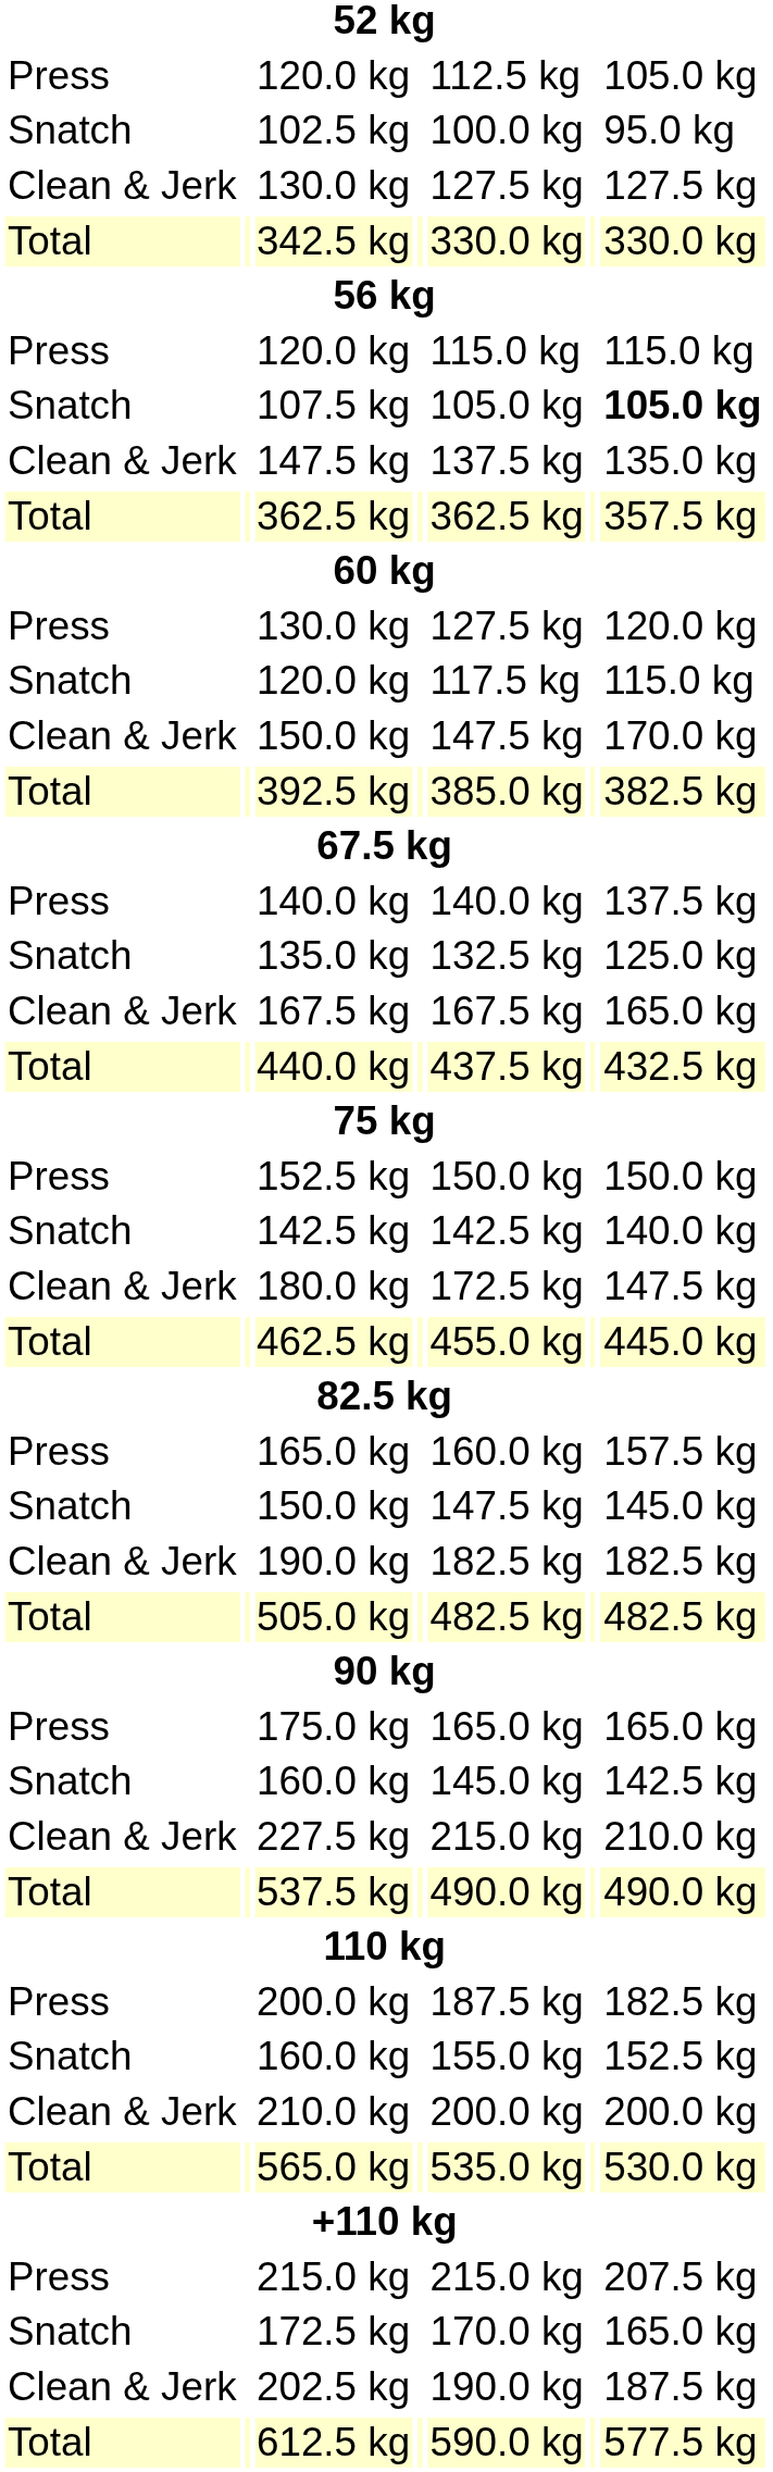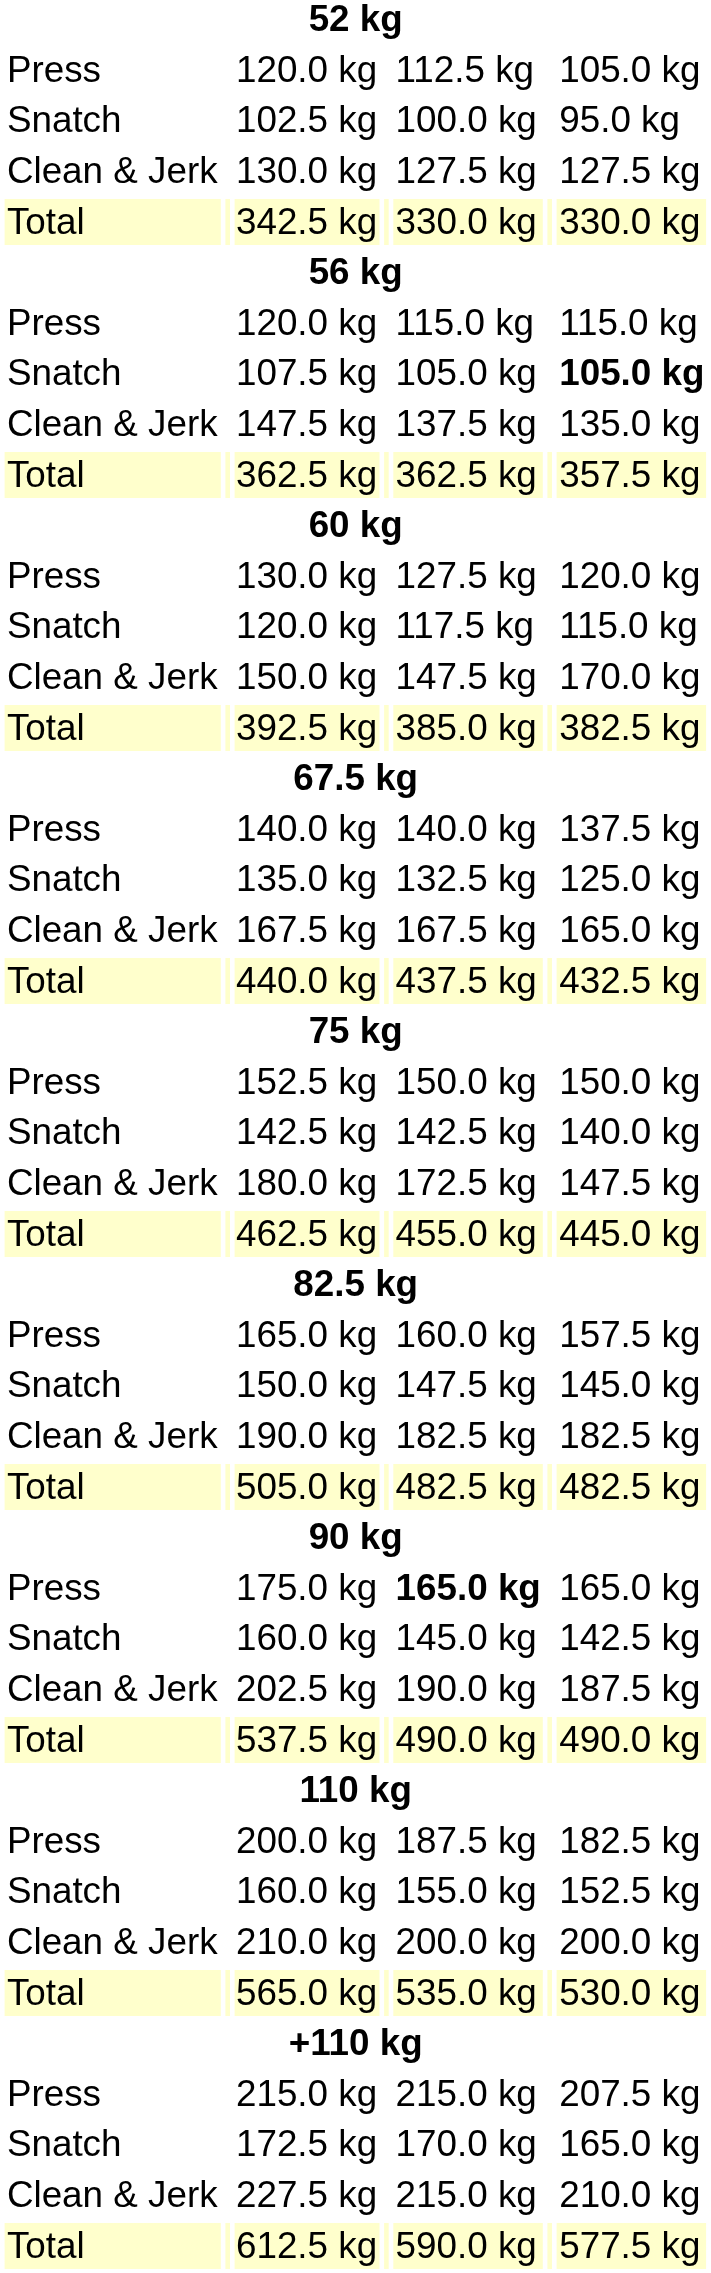175.0 kg | column 5: normal -> bold
rows swapped: 202.5 kg <-> 227.5 kg
